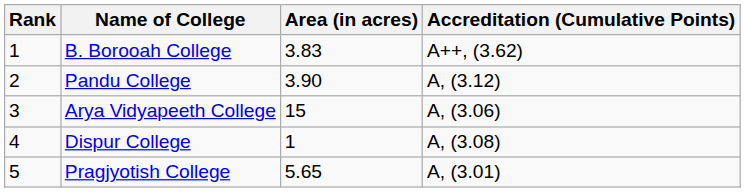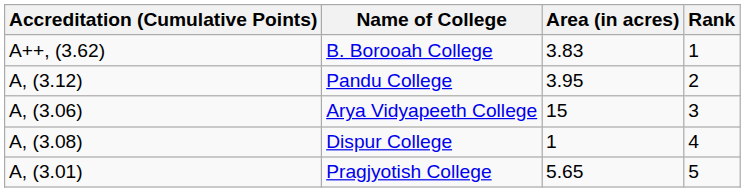columns swapped: Rank <-> Accreditation (Cumulative Points)
Pandu College | Area (in acres): 3.90 -> 3.95
